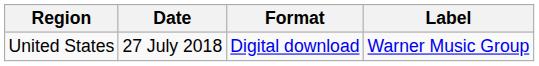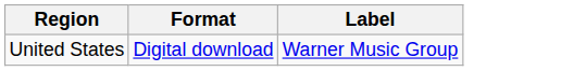- column: Date | 27 July 2018
